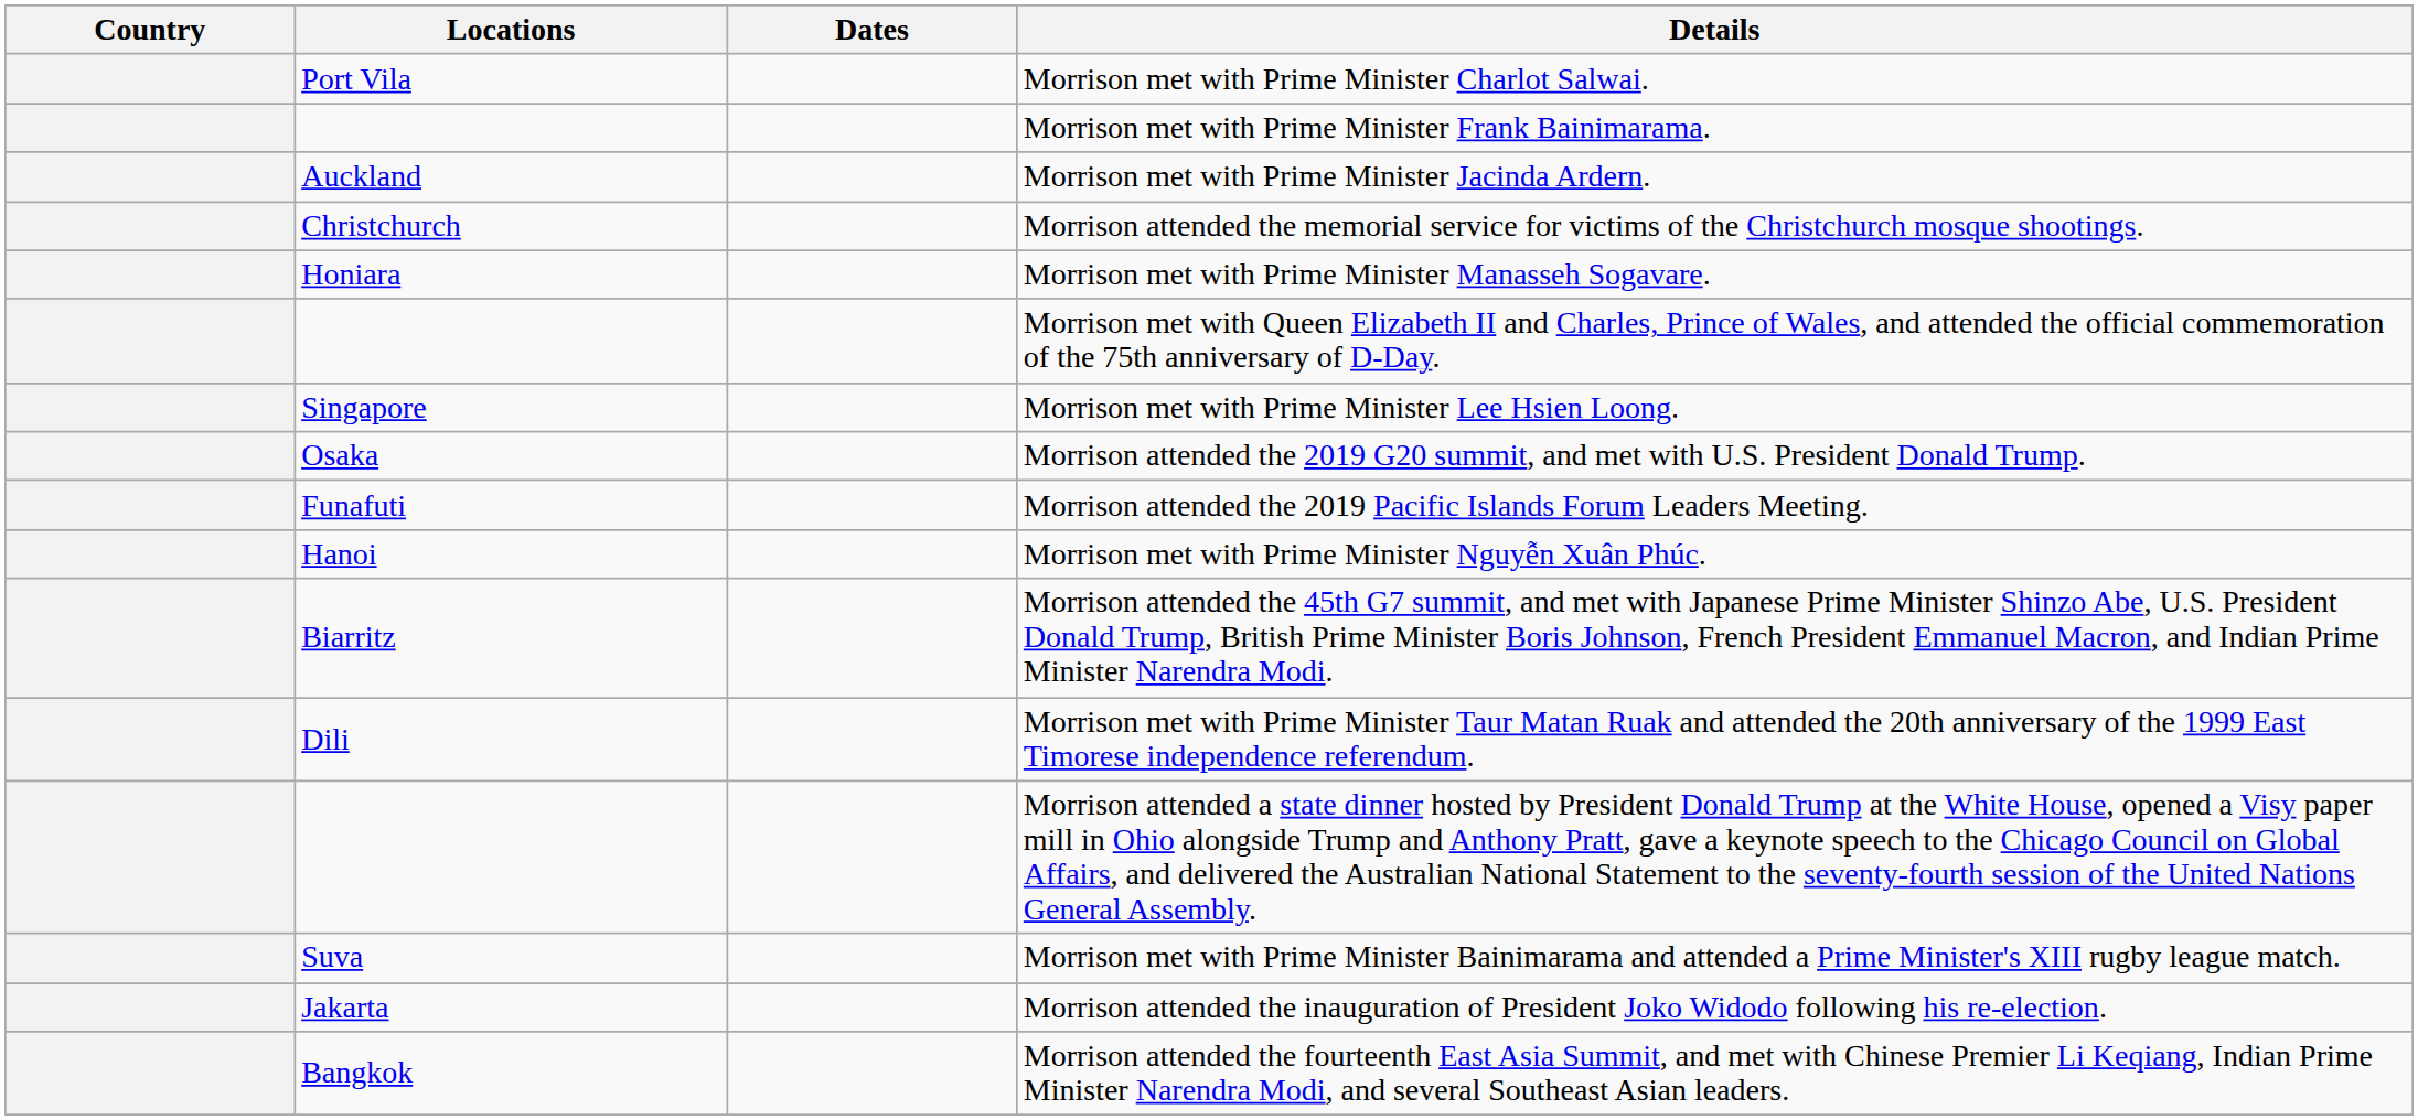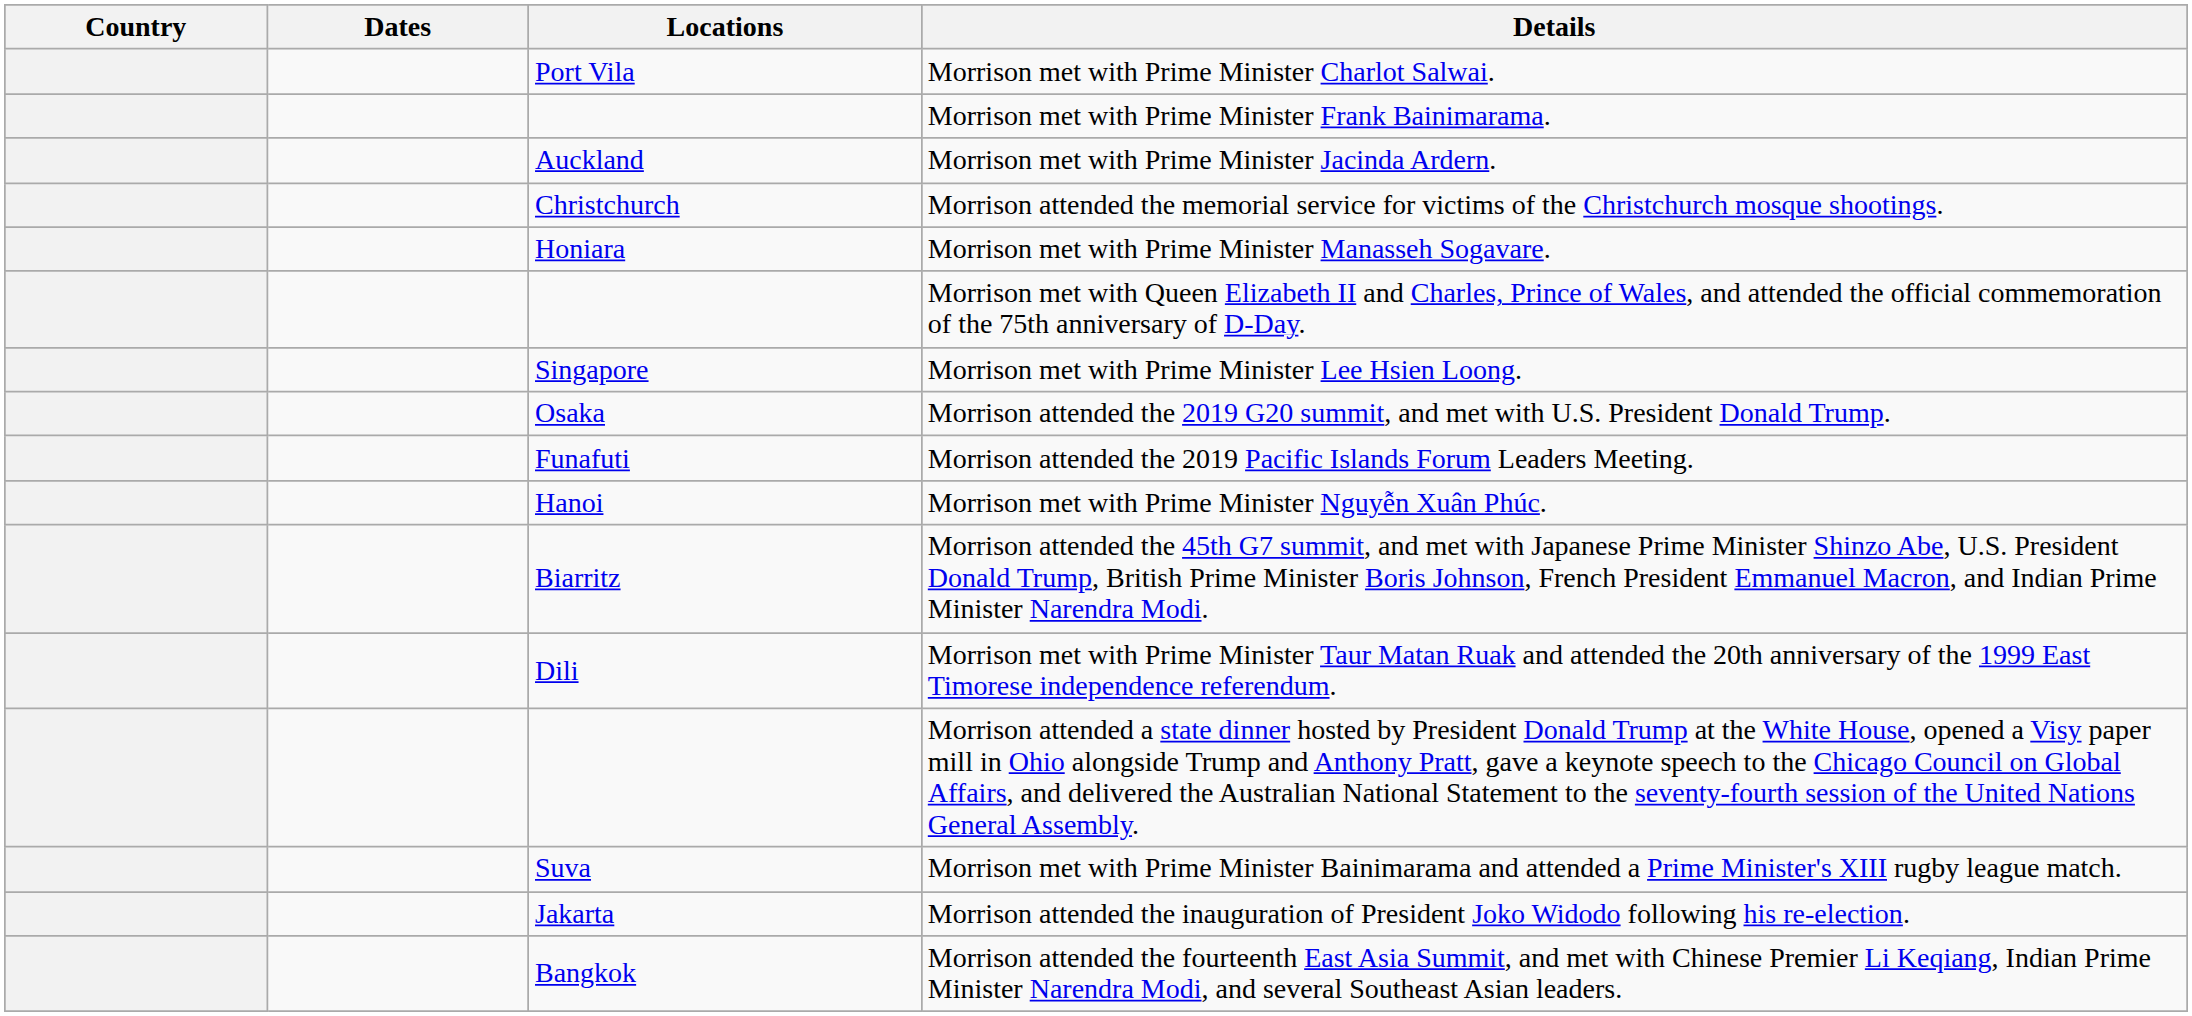columns swapped: Locations <-> Dates
